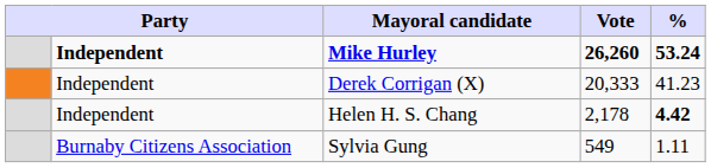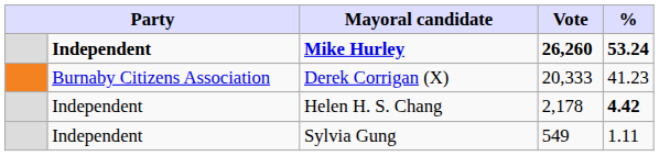Derek Corrigan (X) | column 2: Independent -> Burnaby Citizens Association
Sylvia Gung | column 2: Burnaby Citizens Association -> Independent
